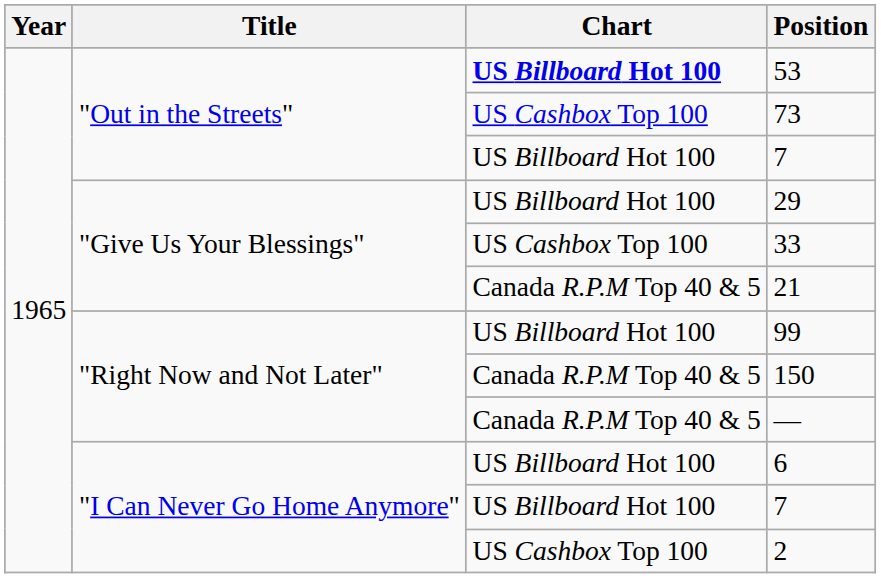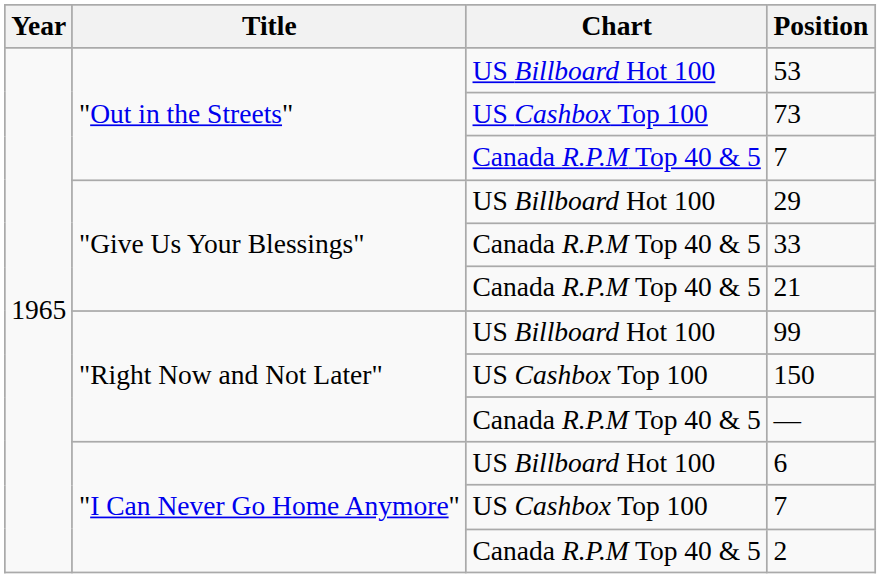53 | Chart: bold -> normal
"Out in the Streets" / 7 | Chart: US Billboard Hot 100 -> Canada R.P.M Top 40 & 5
33 | Chart: US Cashbox Top 100 -> Canada R.P.M Top 40 & 5
150 | Chart: Canada R.P.M Top 40 & 5 -> US Cashbox Top 100
"I Can Never Go Home Anymore" / 7 | Chart: US Billboard Hot 100 -> US Cashbox Top 100
2 | Chart: US Cashbox Top 100 -> Canada R.P.M Top 40 & 5
